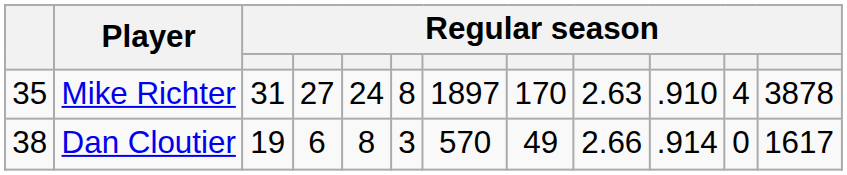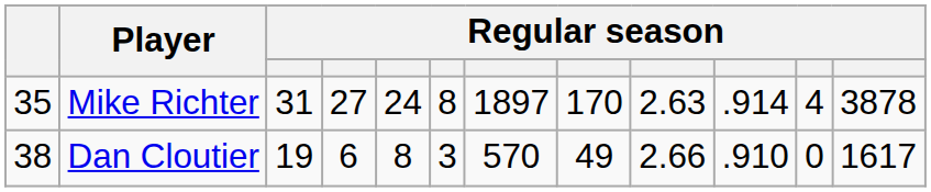Mike Richter | column 10: .910 -> .914
Dan Cloutier | column 10: .914 -> .910
